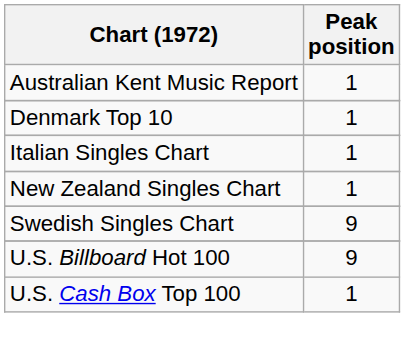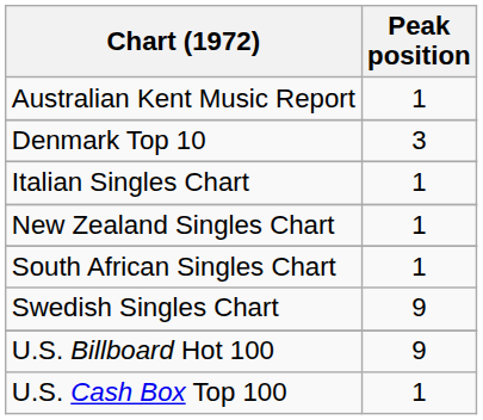Denmark Top 10 | Peak position: 1 -> 3
+ row: South African Singles Chart | 1
